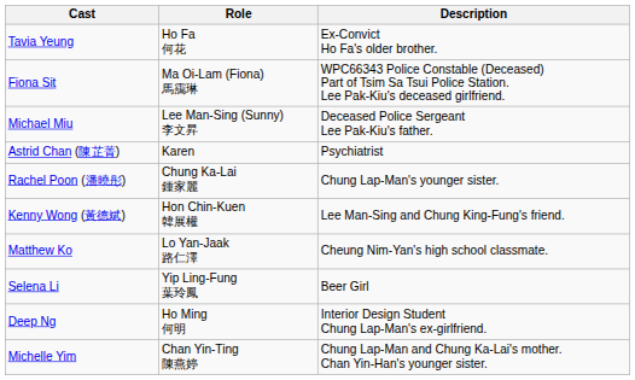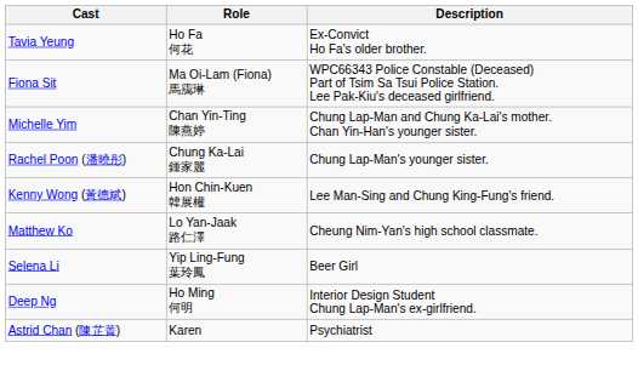- row: Michael Miu | Lee Man-Sing (Sunny) 李文昇 | Deceased Police Sergeant Lee Pak-Kiu's father.
rows swapped: Michelle Yim <-> Astrid Chan (陳芷菁)
